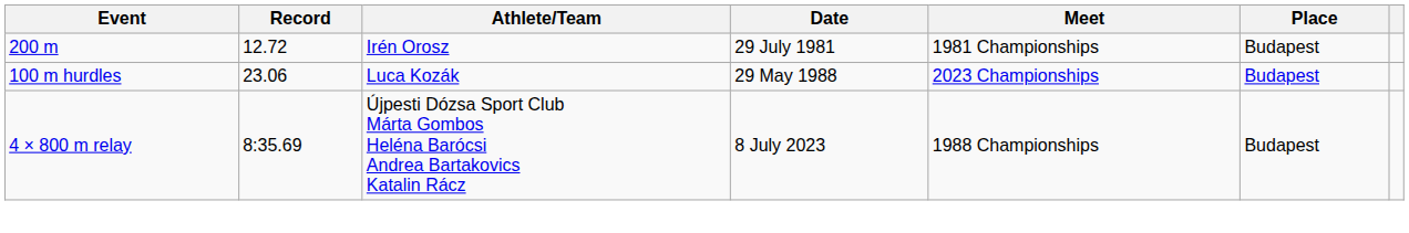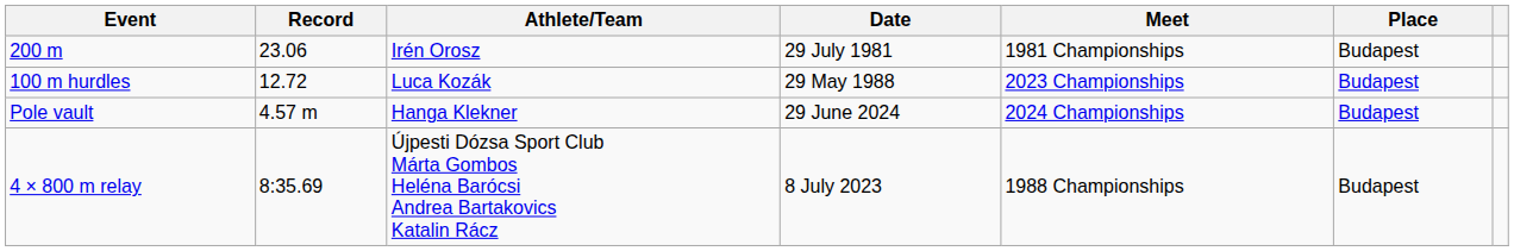200 m | Record: 12.72 -> 23.06
100 m hurdles | Record: 23.06 -> 12.72
+ row: Pole vault | 4.57 m | Hanga Klekner | 29 June 2024 | 2024 Championships | Budapest
